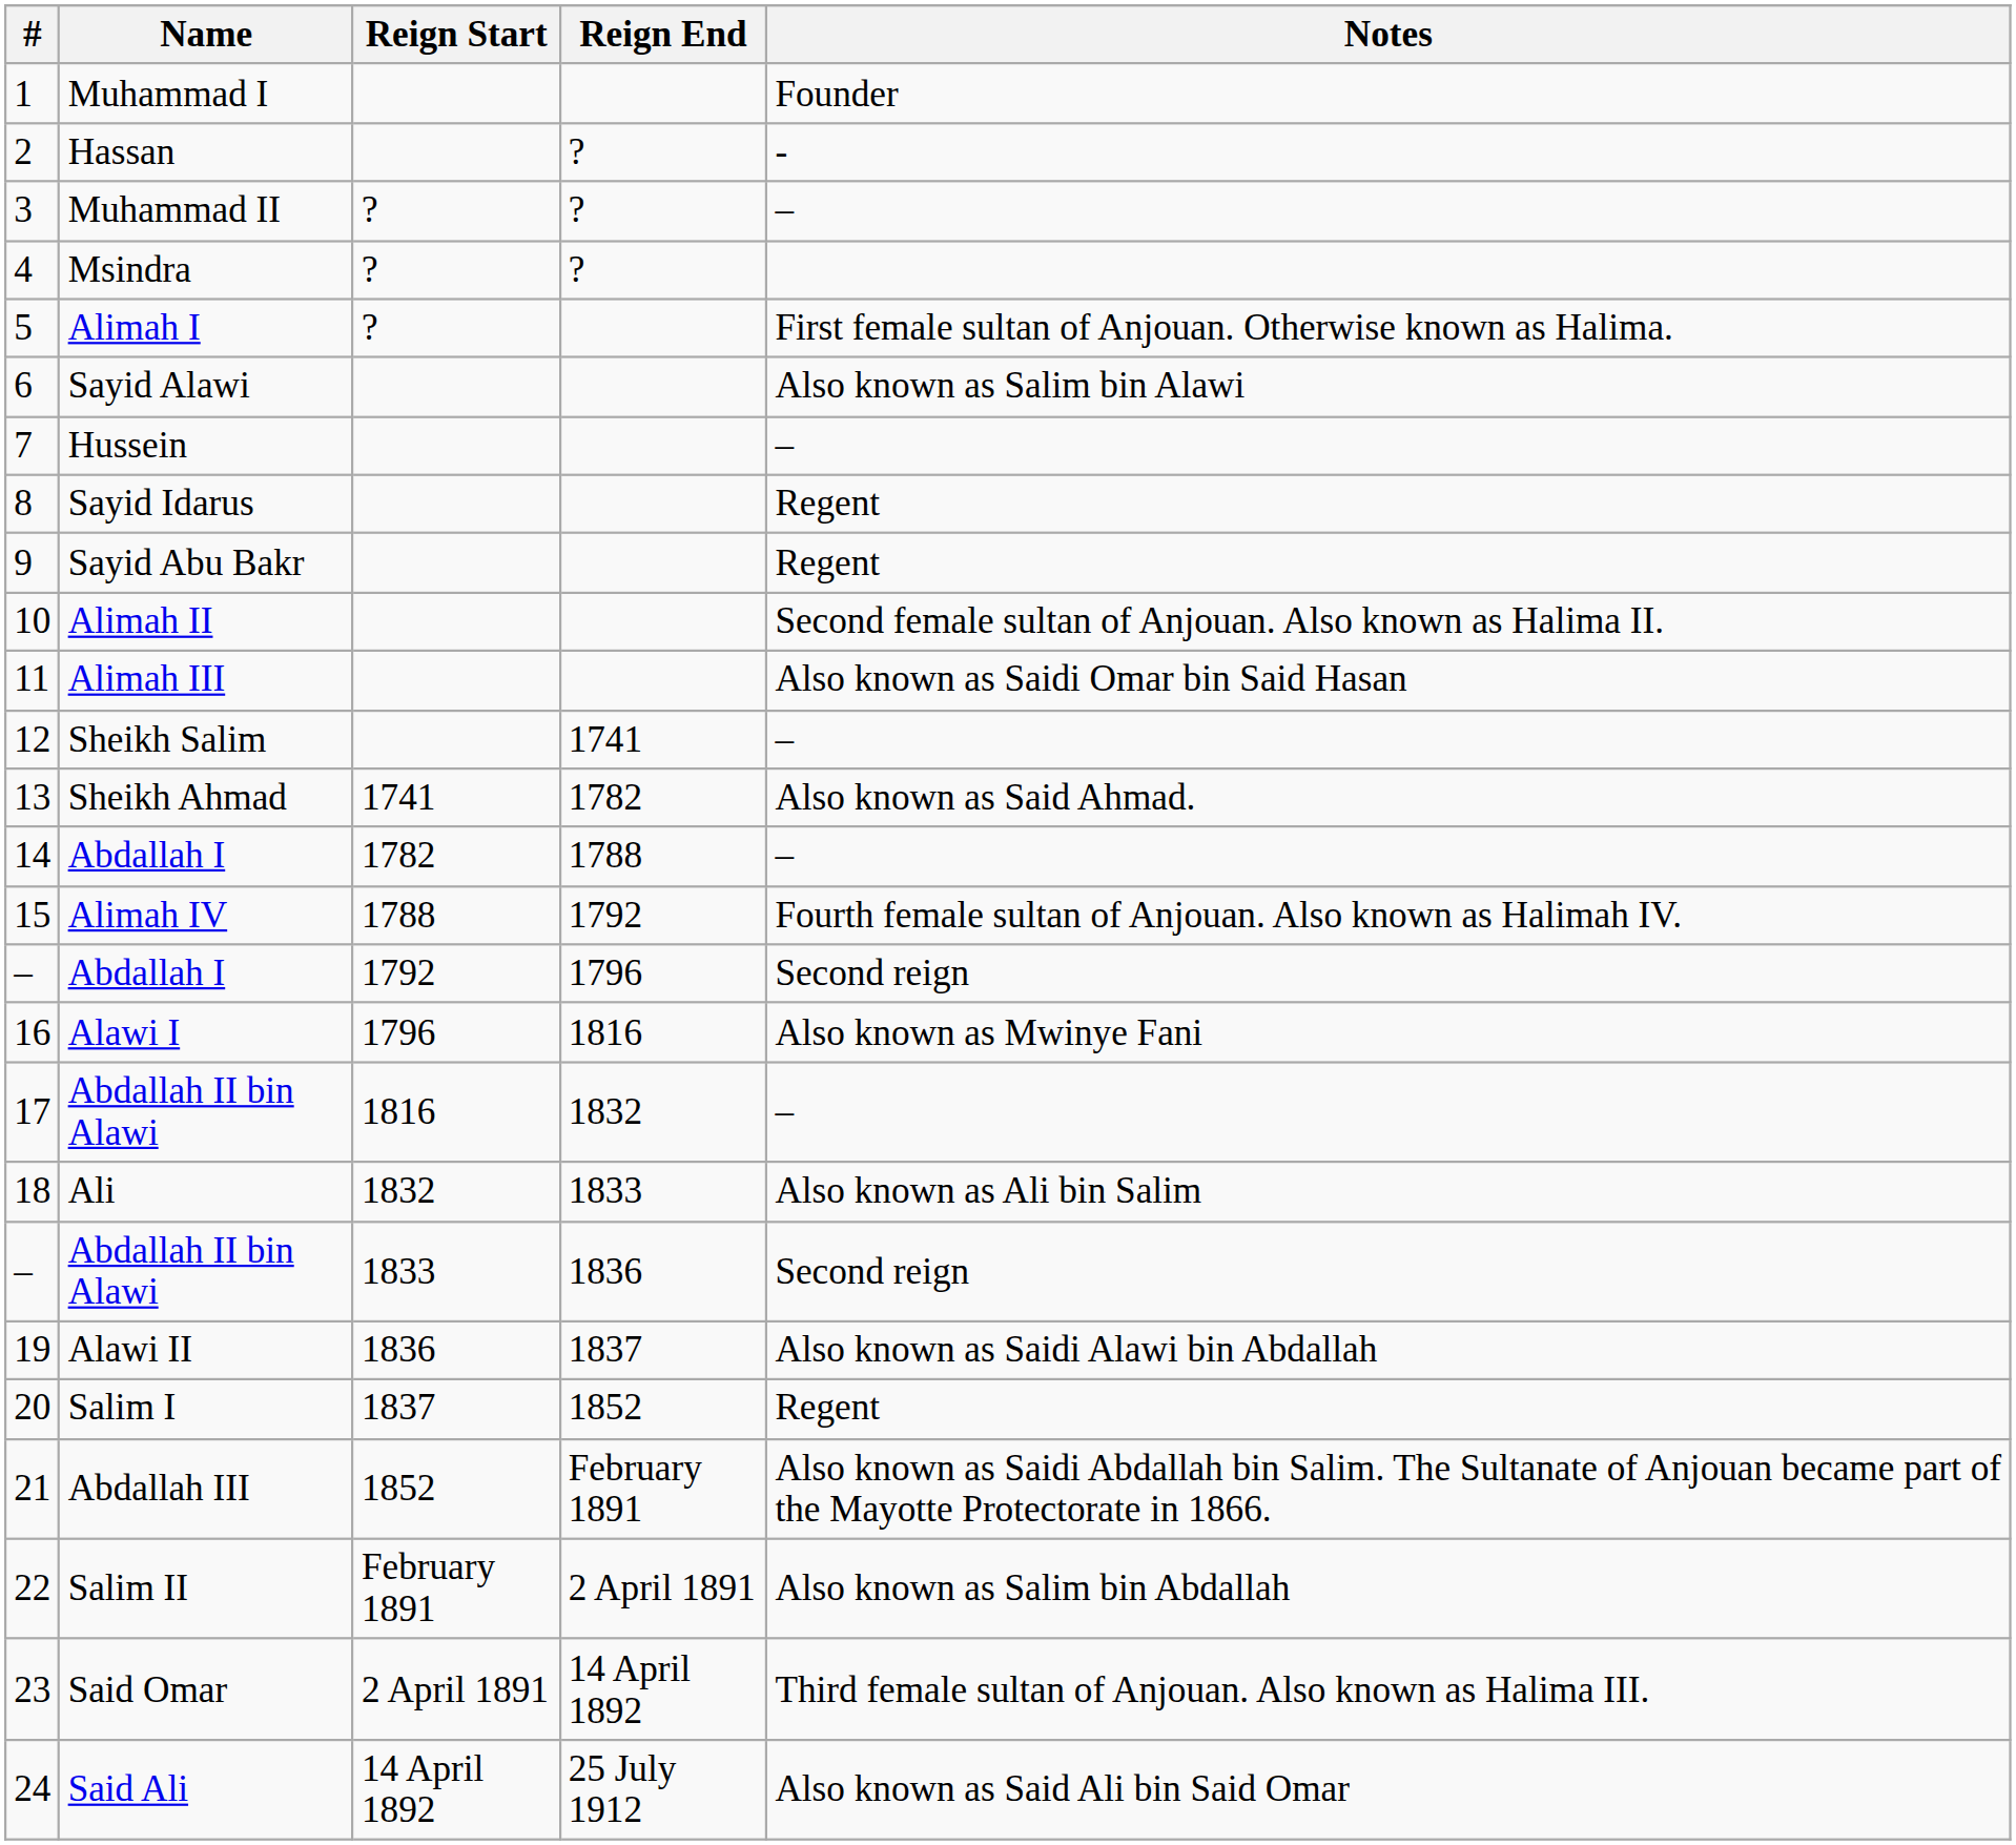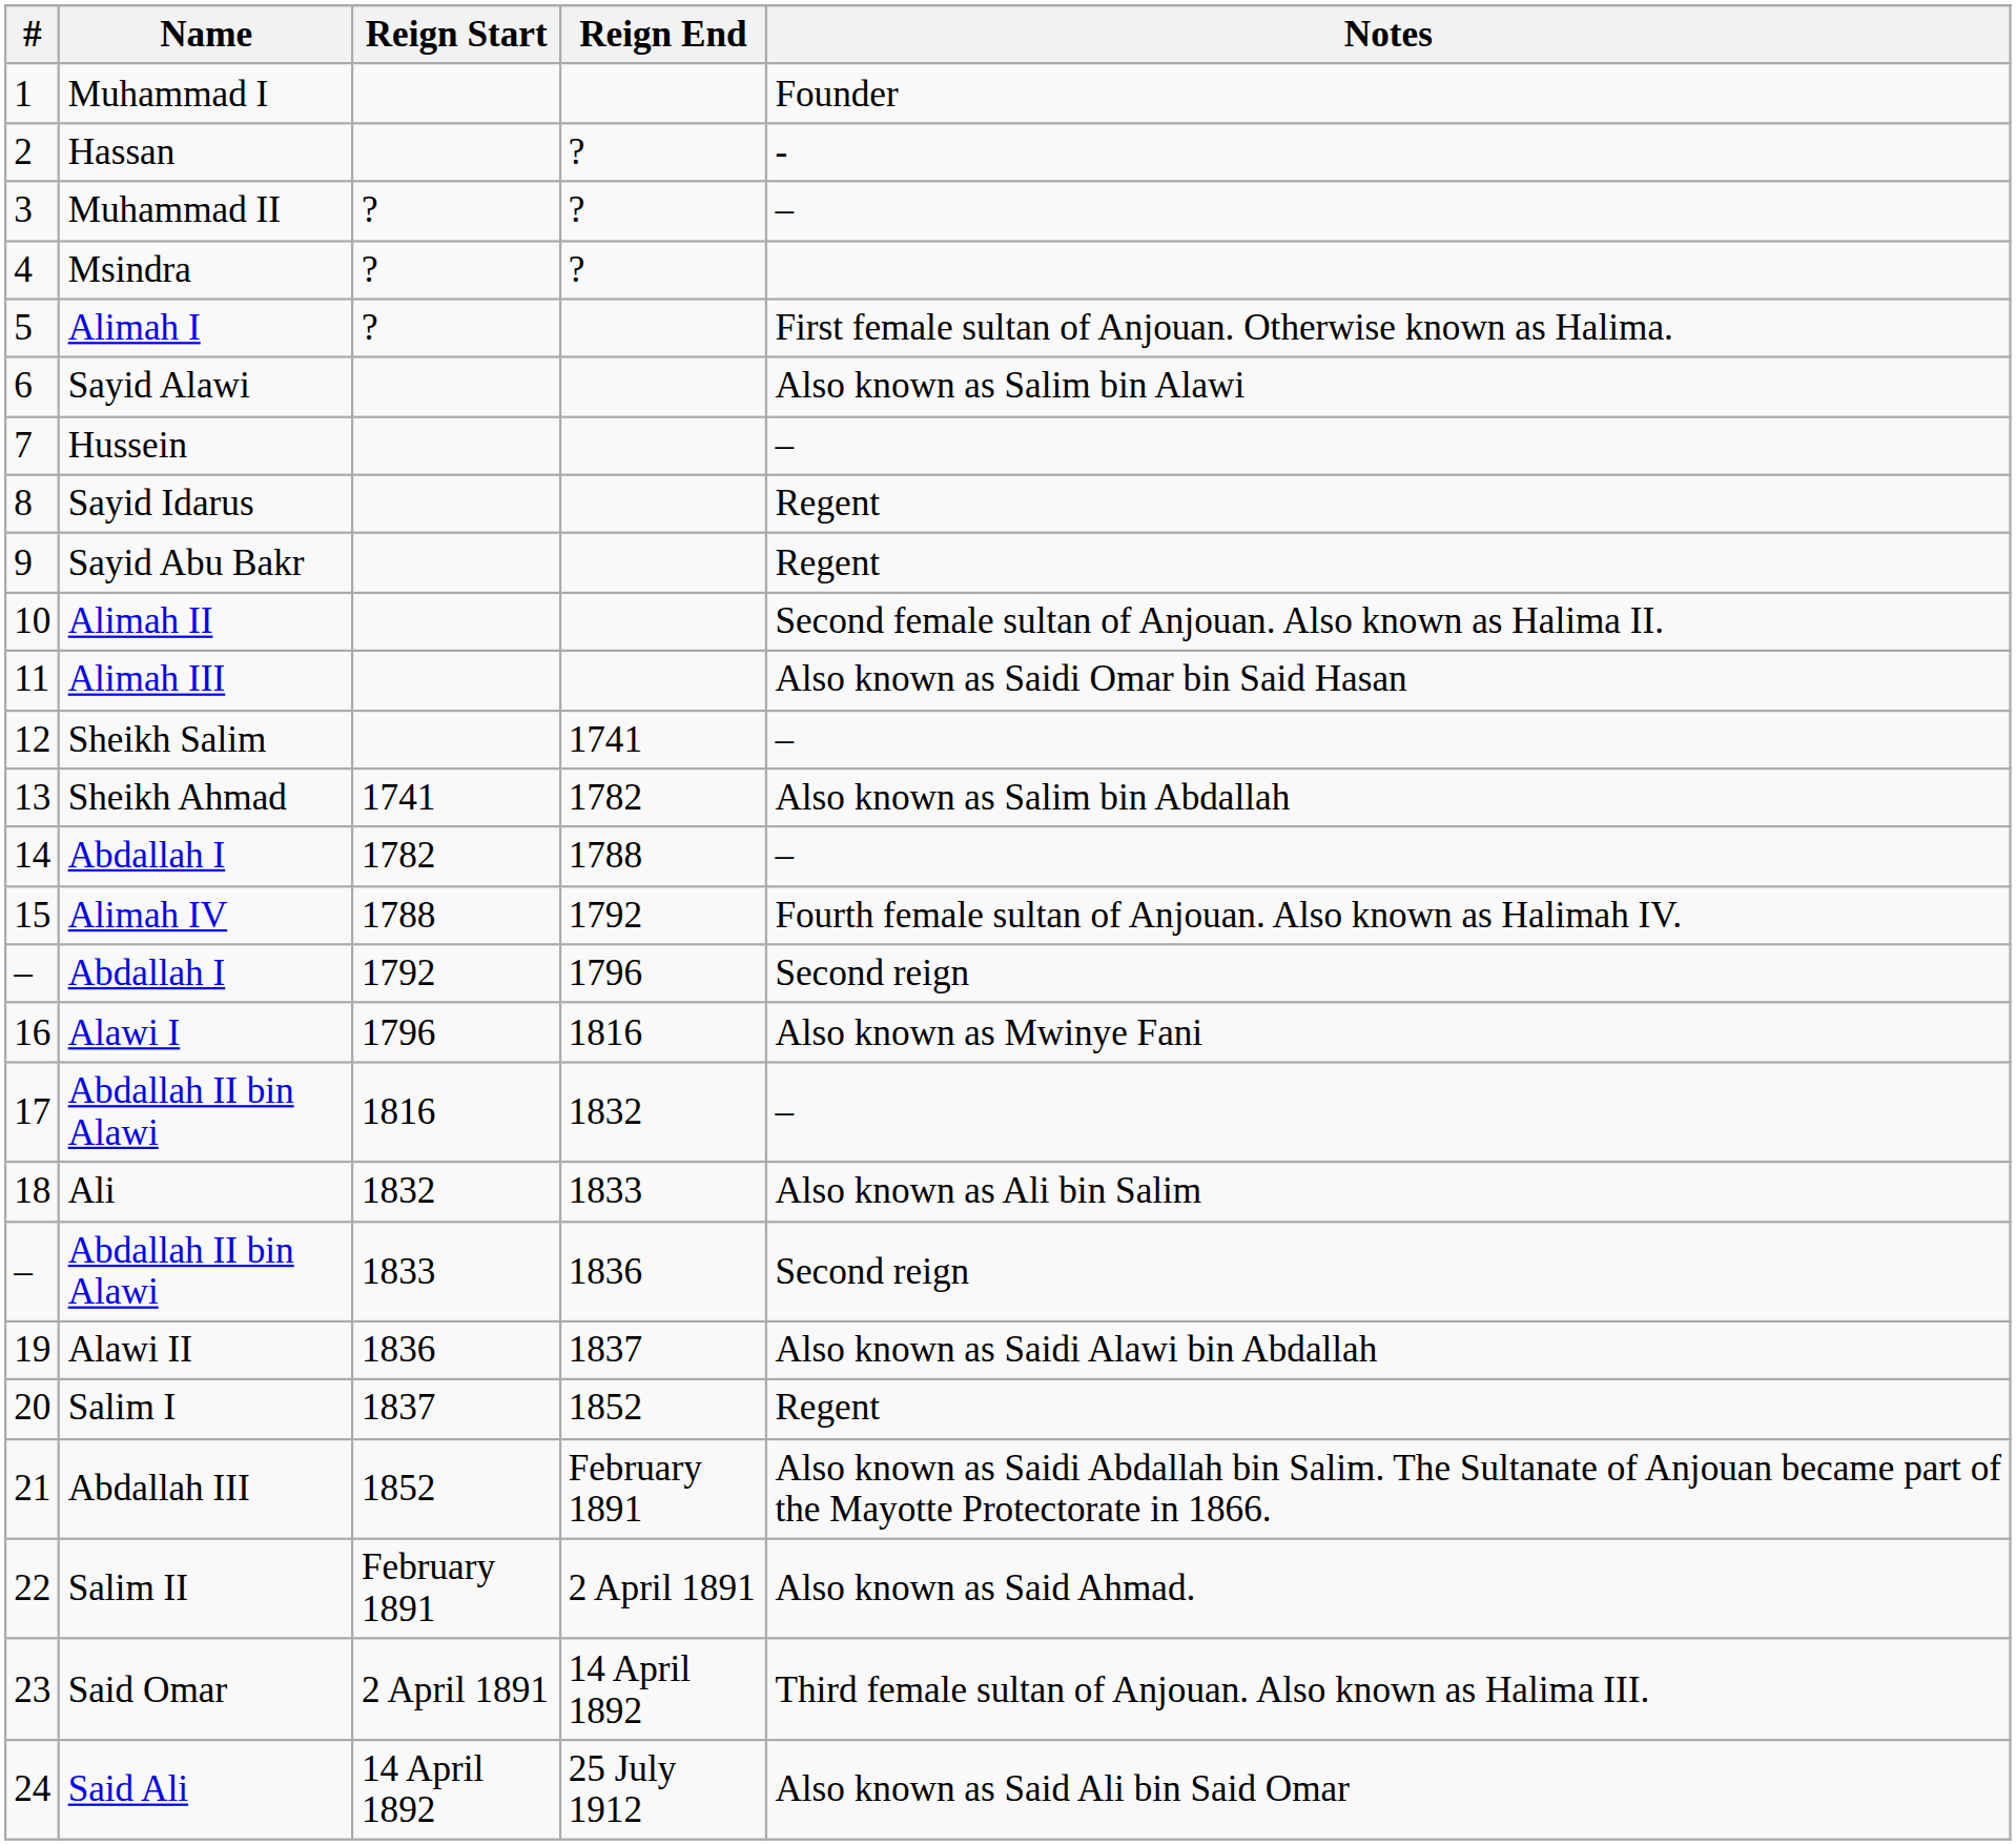Sheikh Ahmad | Notes: Also known as Said Ahmad. -> Also known as Salim bin Abdallah
Salim II | Notes: Also known as Salim bin Abdallah -> Also known as Said Ahmad.
